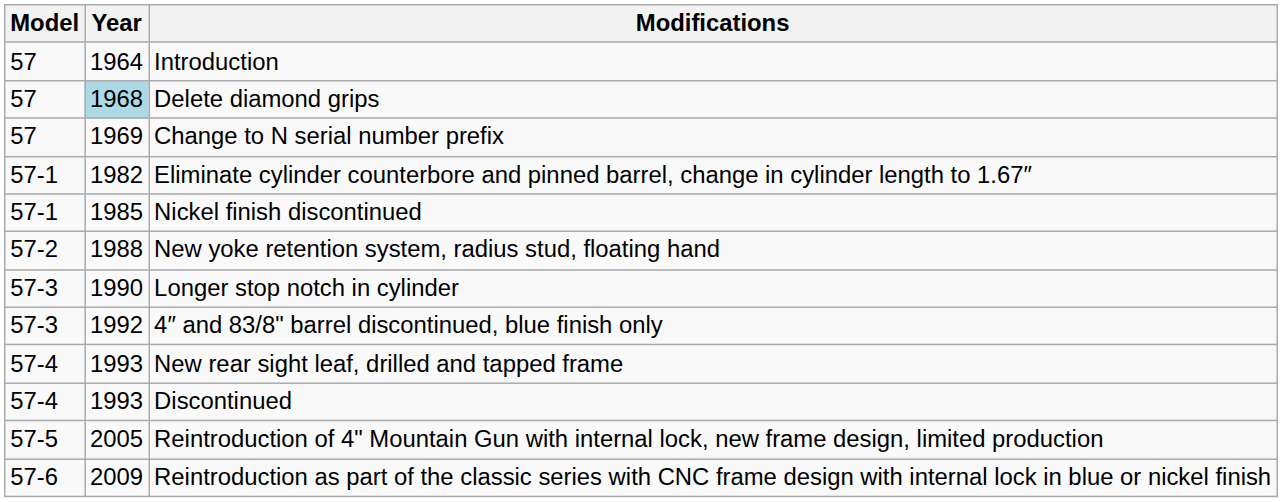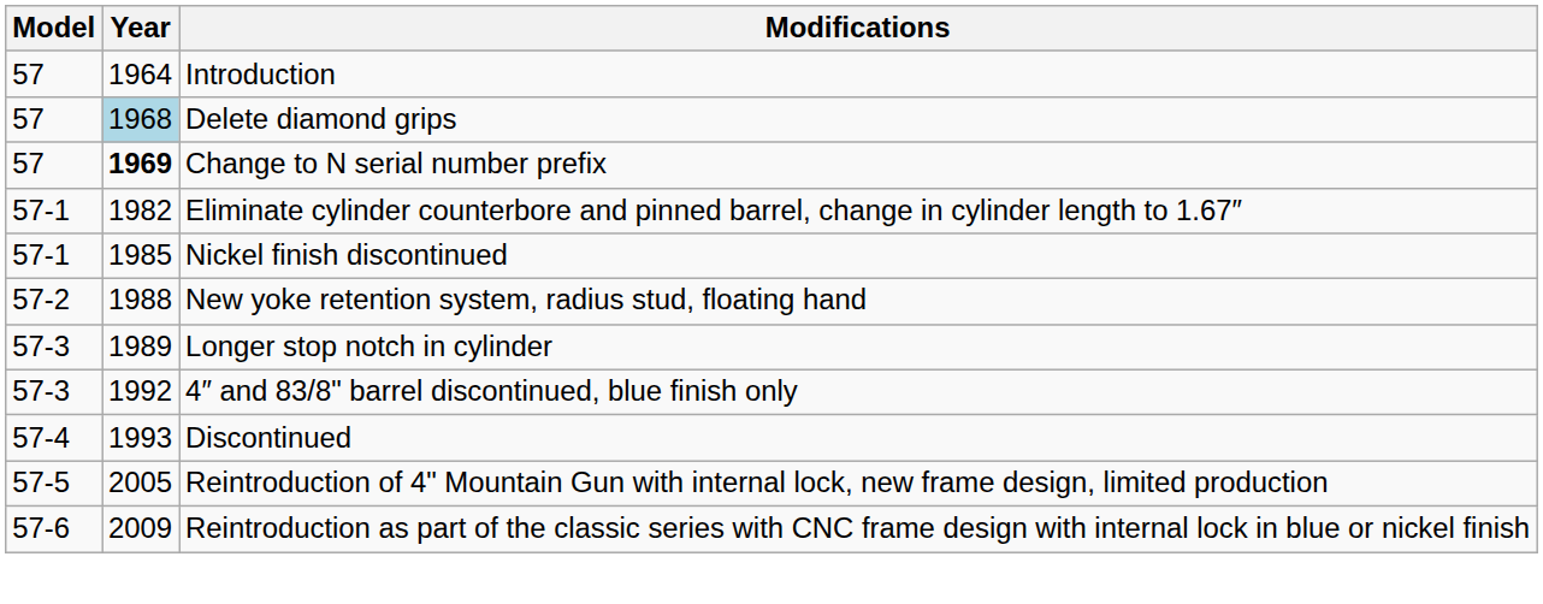Change to N serial number prefix | Year: normal -> bold
Longer stop notch in cylinder | Year: 1990 -> 1989
- row: 57-4 | 1993 | New rear sight leaf, drilled and tapped frame
